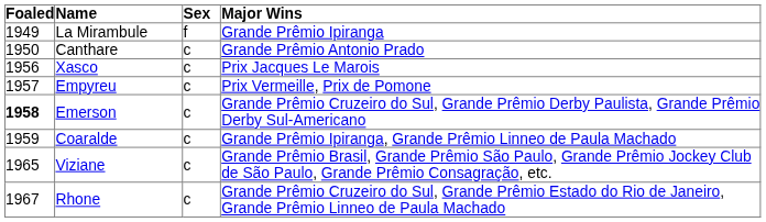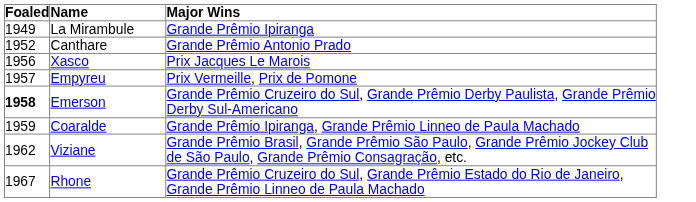- column: Sex | f | c | c | c | c | c | c | c
Canthare | Foaled: 1950 -> 1952
Viziane | Foaled: 1965 -> 1962
